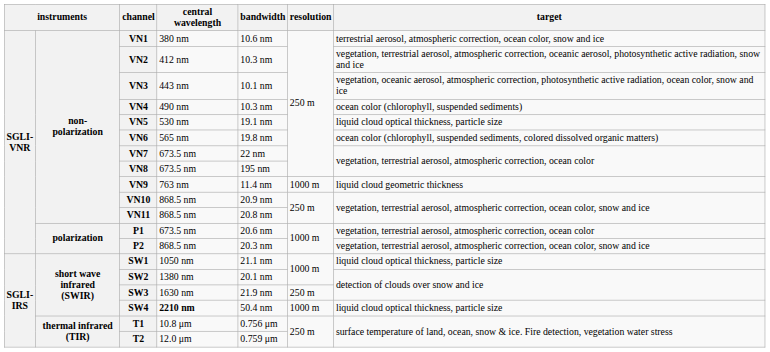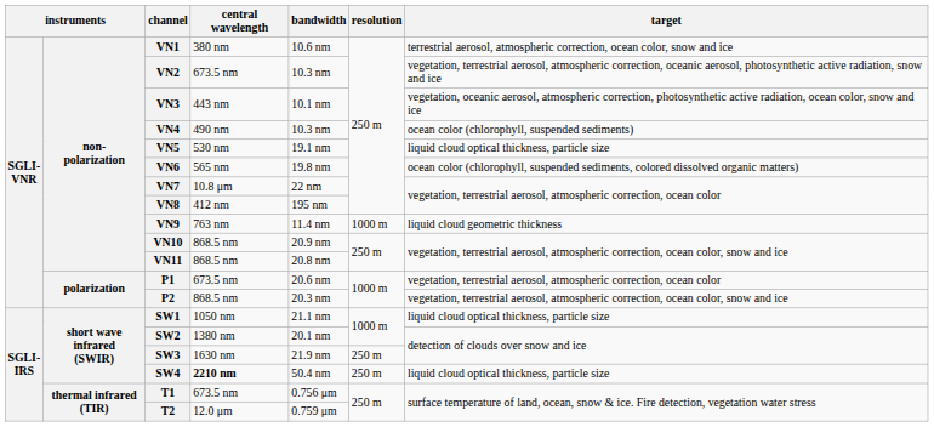VN2 | central wavelength: 412 nm -> 673.5 nm
VN7 | central wavelength: 673.5 nm -> 10.8 μm
VN8 | central wavelength: 673.5 nm -> 412 nm
SW4 | resolution: 1000 m -> 250 m
T1 | central wavelength: 10.8 μm -> 673.5 nm
